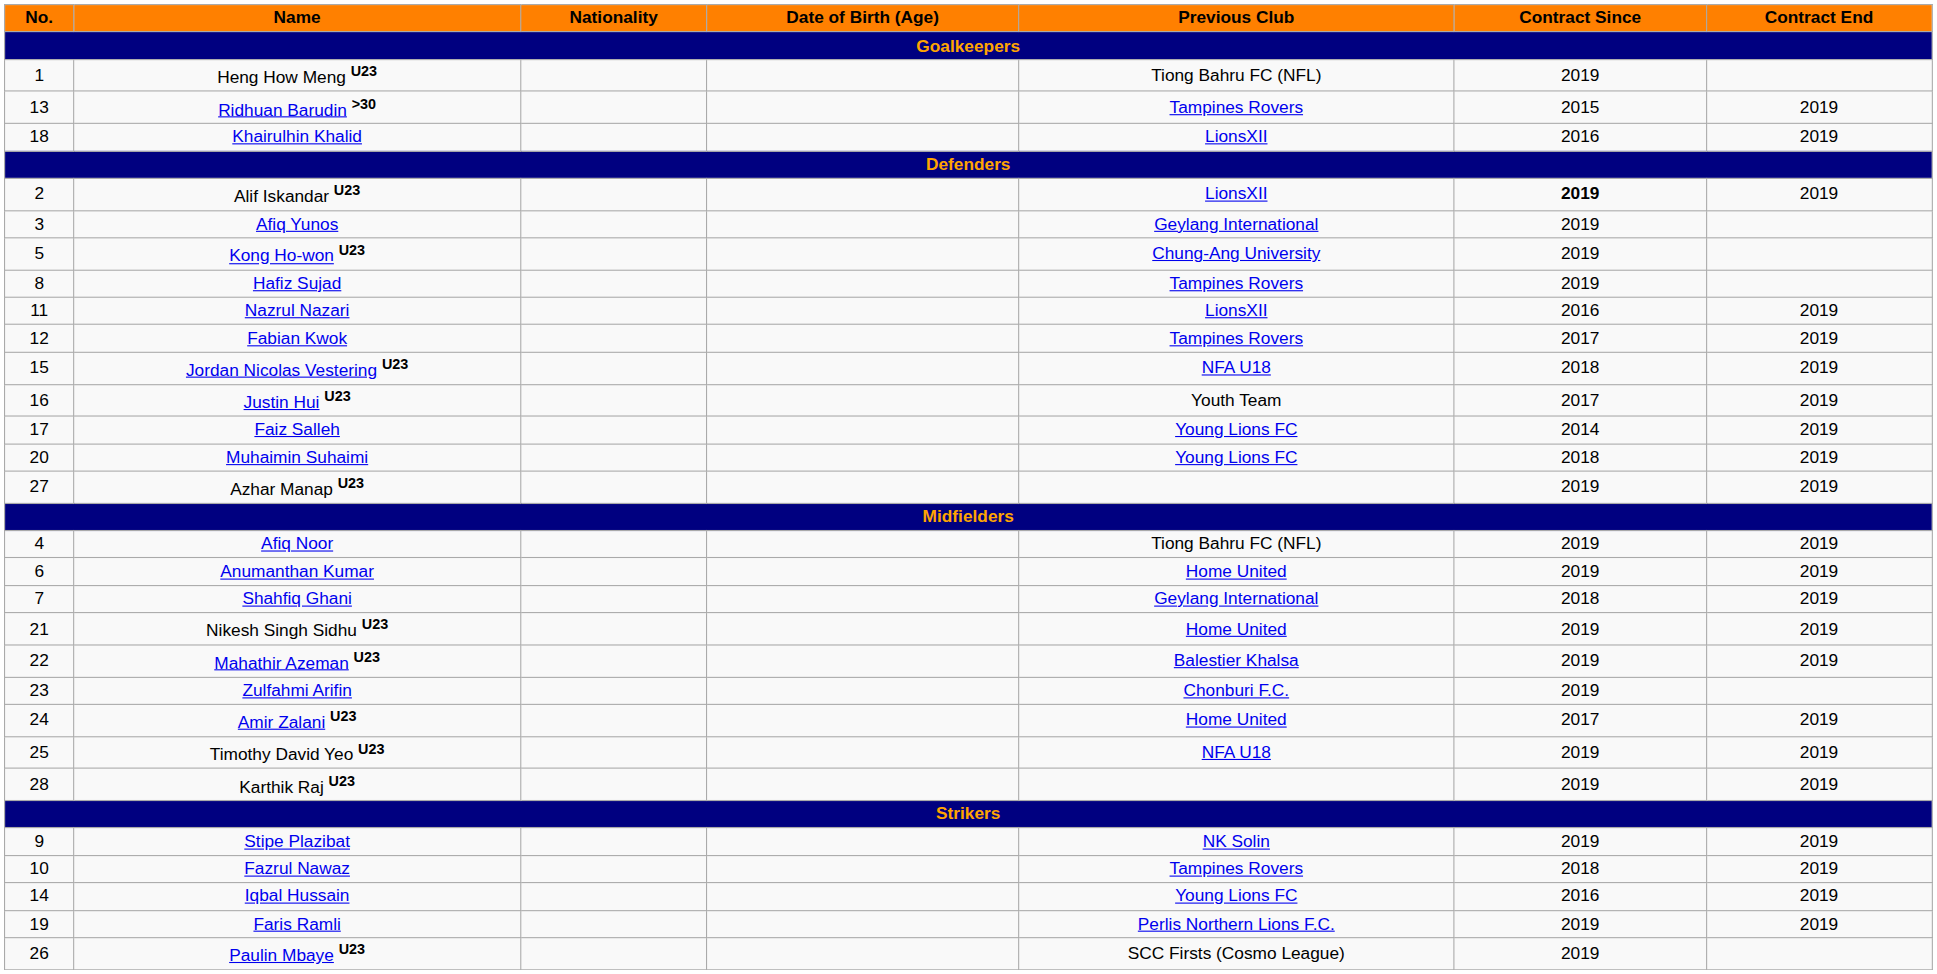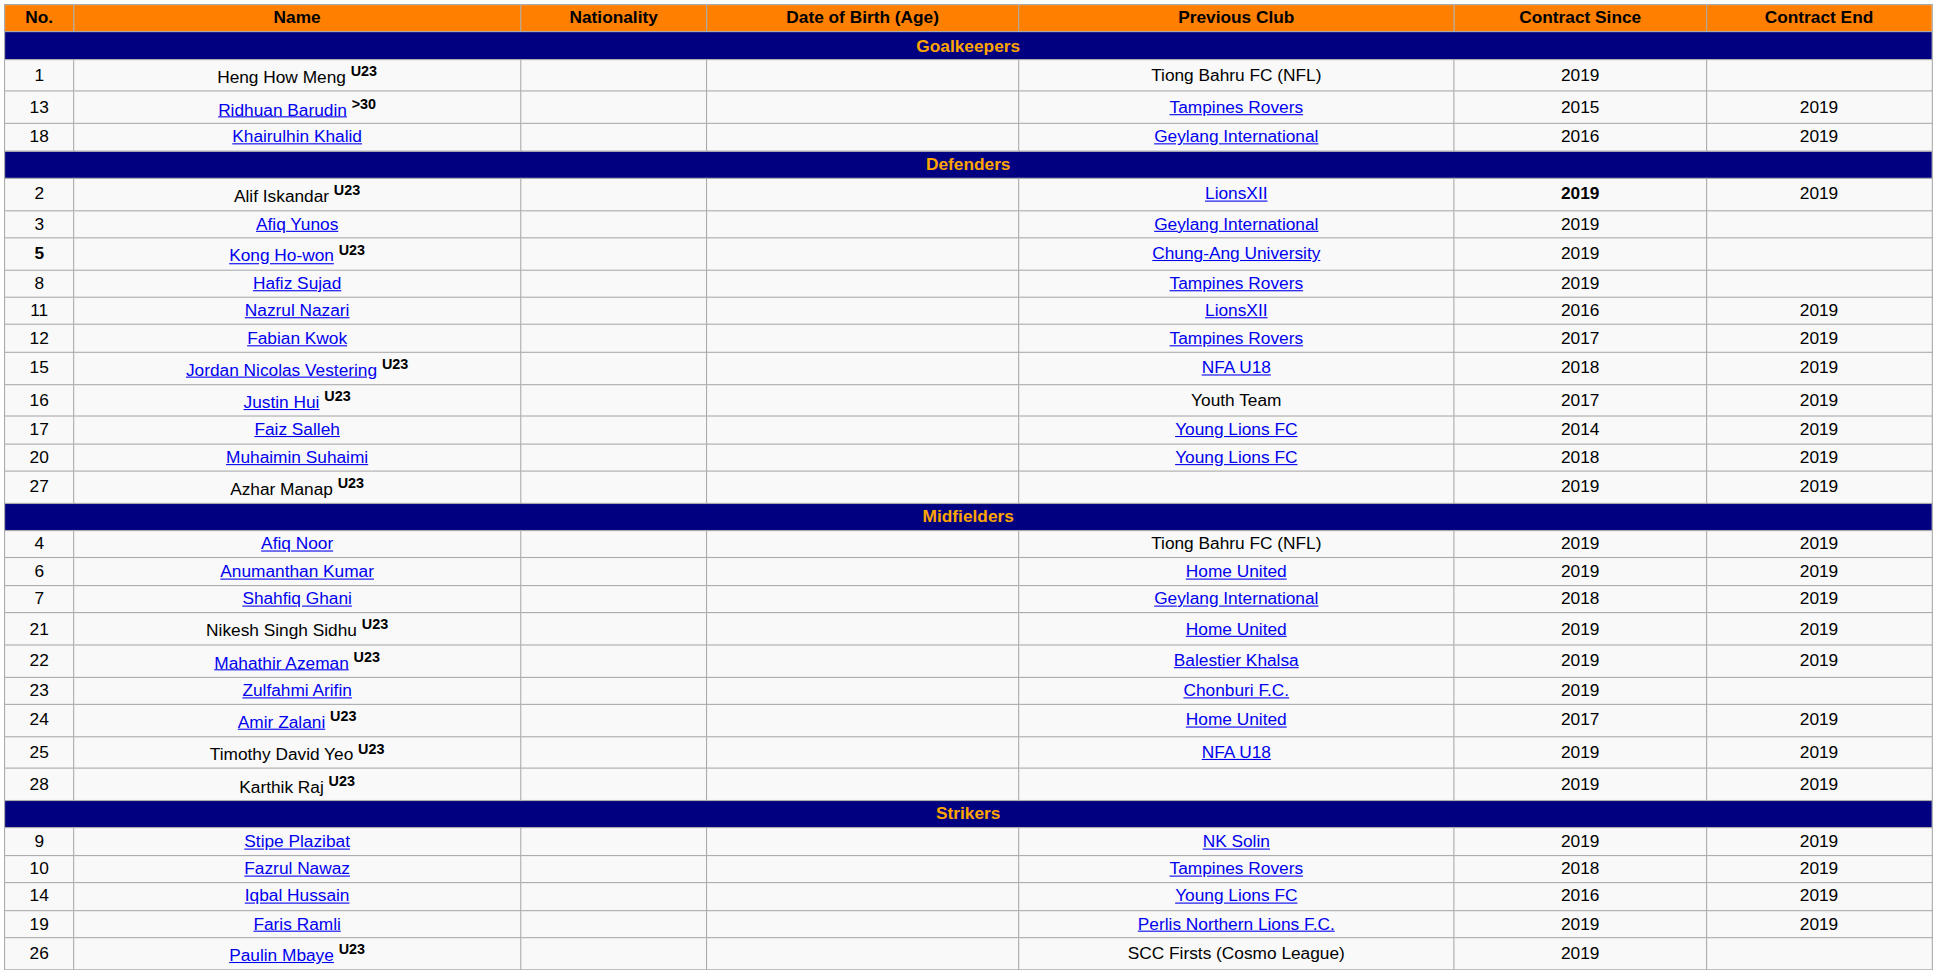Khairulhin Khalid | Previous Club: LionsXII -> Geylang International
Kong Ho-won U23 | No.: normal -> bold
